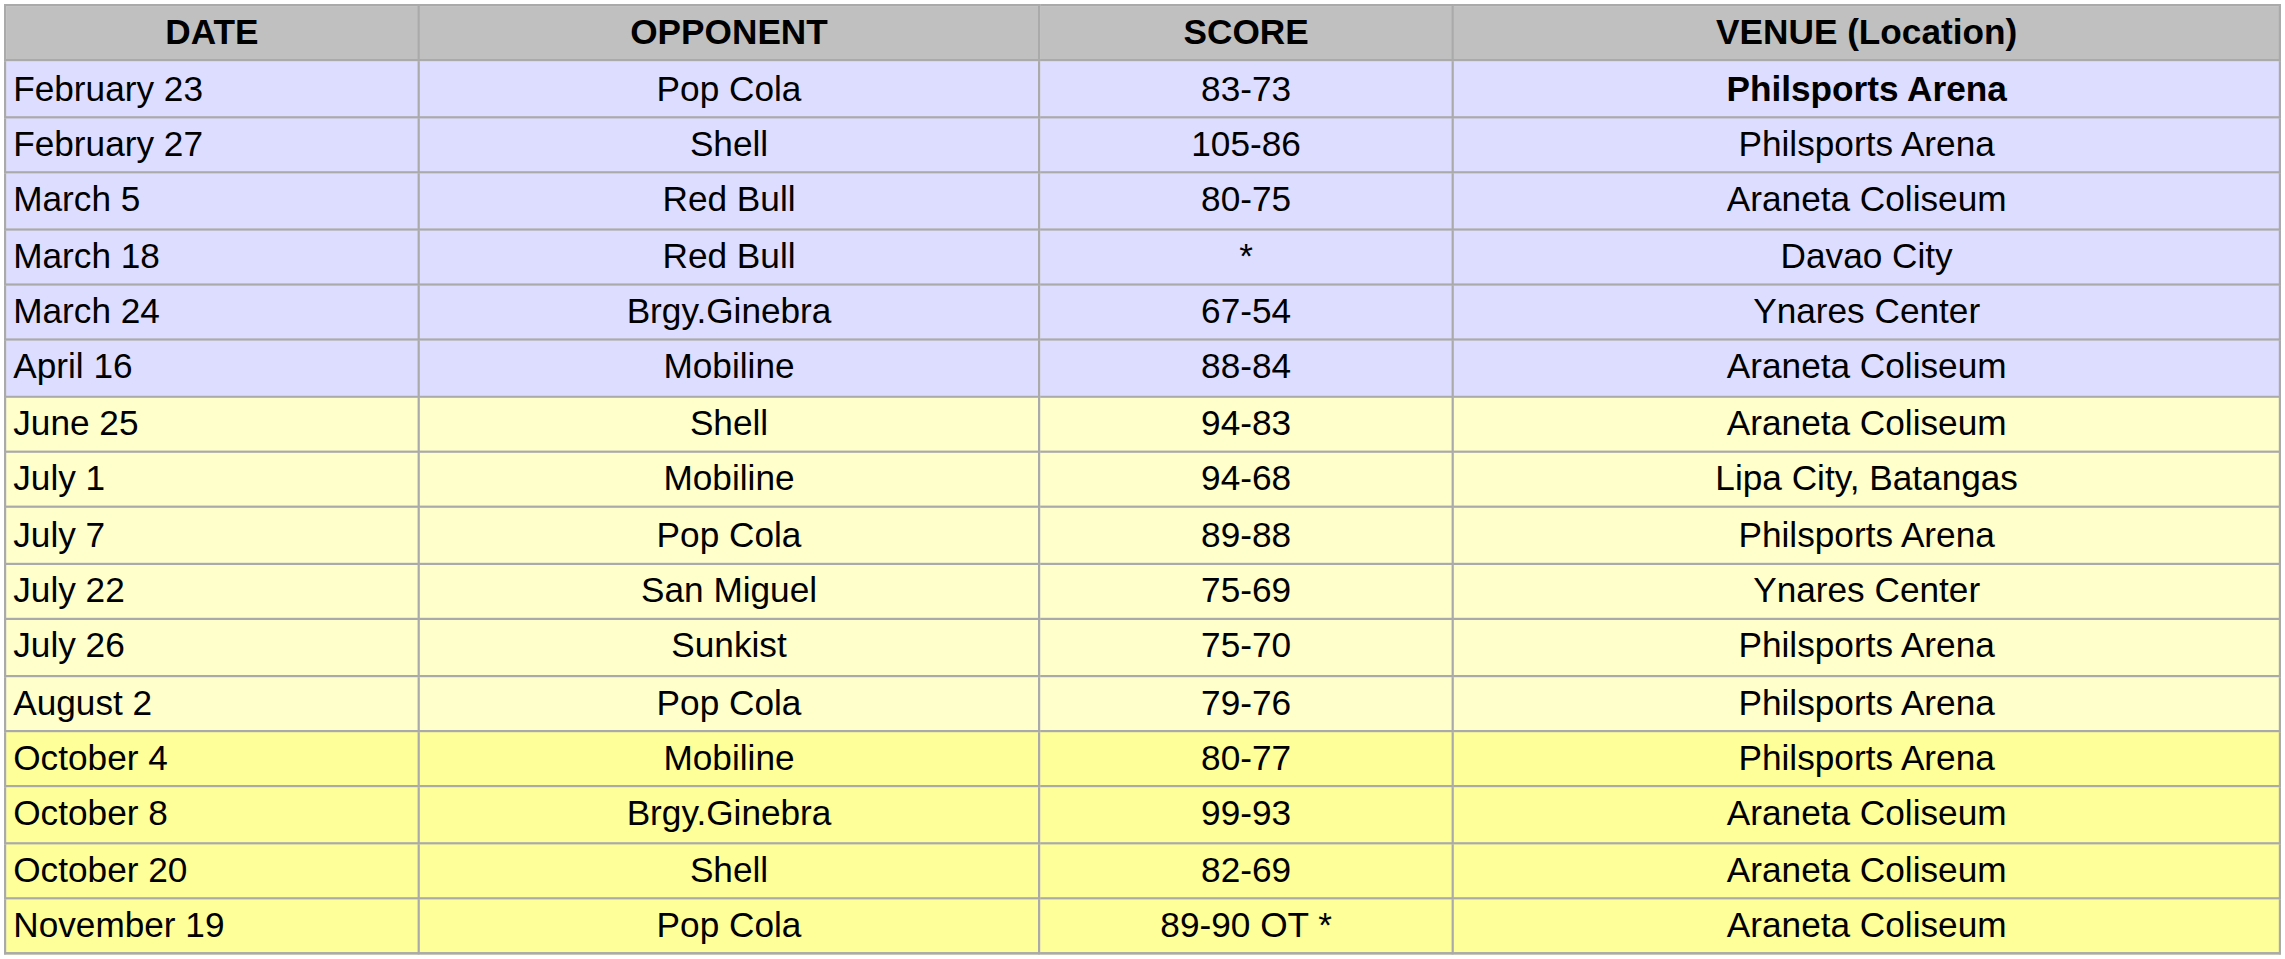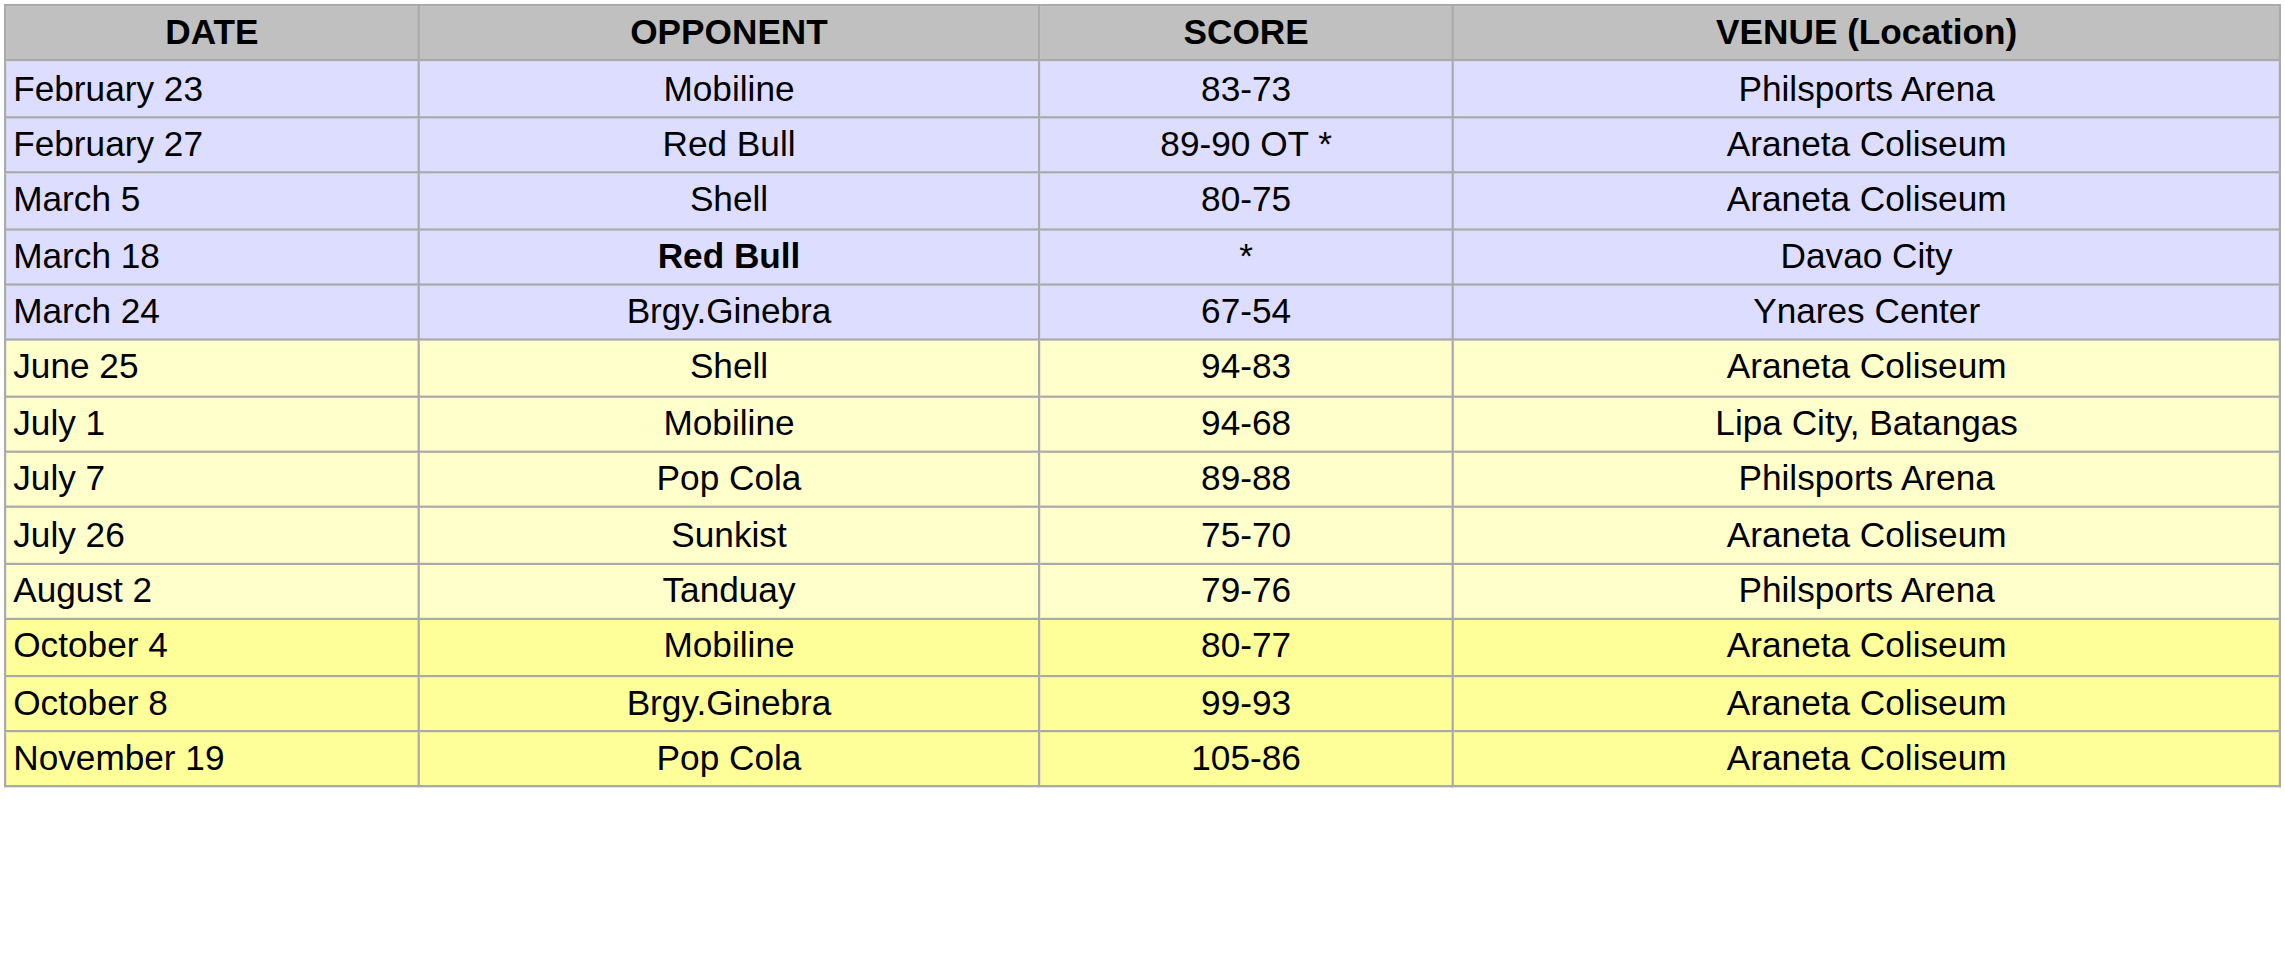February 23 | OPPONENT: Pop Cola -> Mobiline
February 23 | VENUE (Location): bold -> normal
February 27 | OPPONENT: Shell -> Red Bull
February 27 | SCORE: 105-86 -> 89-90 OT *
February 27 | VENUE (Location): Philsports Arena -> Araneta Coliseum
March 5 | OPPONENT: Red Bull -> Shell
March 18 | OPPONENT: normal -> bold
- row: April 16 | Mobiline | 88-84 | Araneta Coliseum
- row: July 22 | San Miguel | 75-69 | Ynares Center
July 26 | VENUE (Location): Philsports Arena -> Araneta Coliseum
August 2 | OPPONENT: Pop Cola -> Tanduay
October 4 | VENUE (Location): Philsports Arena -> Araneta Coliseum
- row: October 20 | Shell | 82-69 | Araneta Coliseum
November 19 | SCORE: 89-90 OT * -> 105-86
